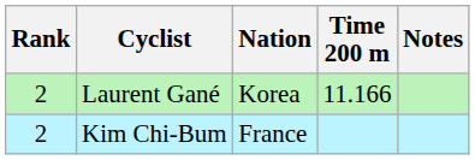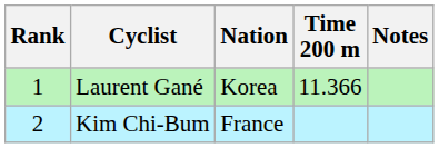Laurent Gané | Rank: 2 -> 1
Laurent Gané | Time 200 m: 11.166 -> 11.366
